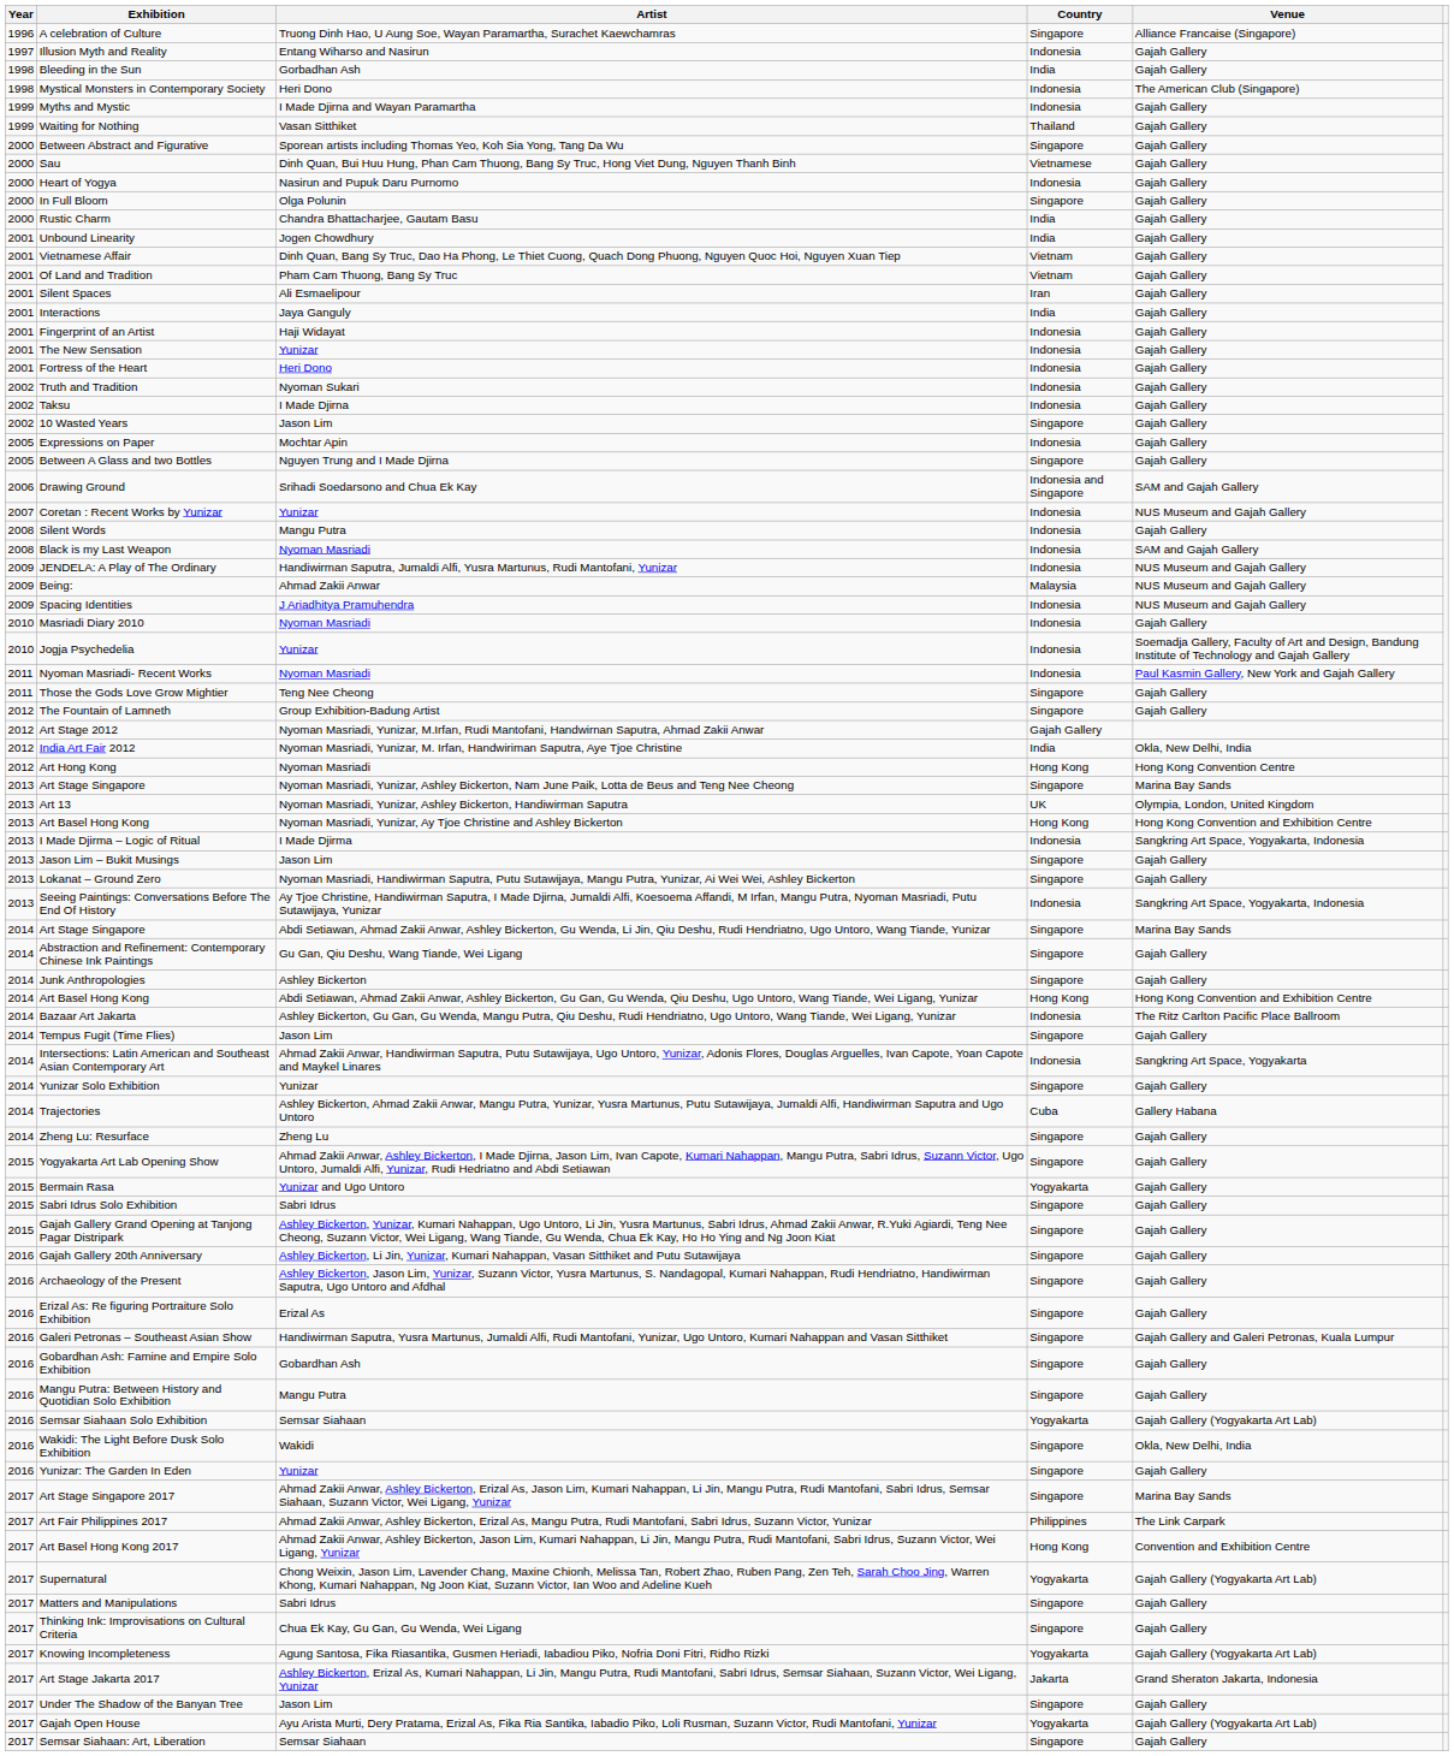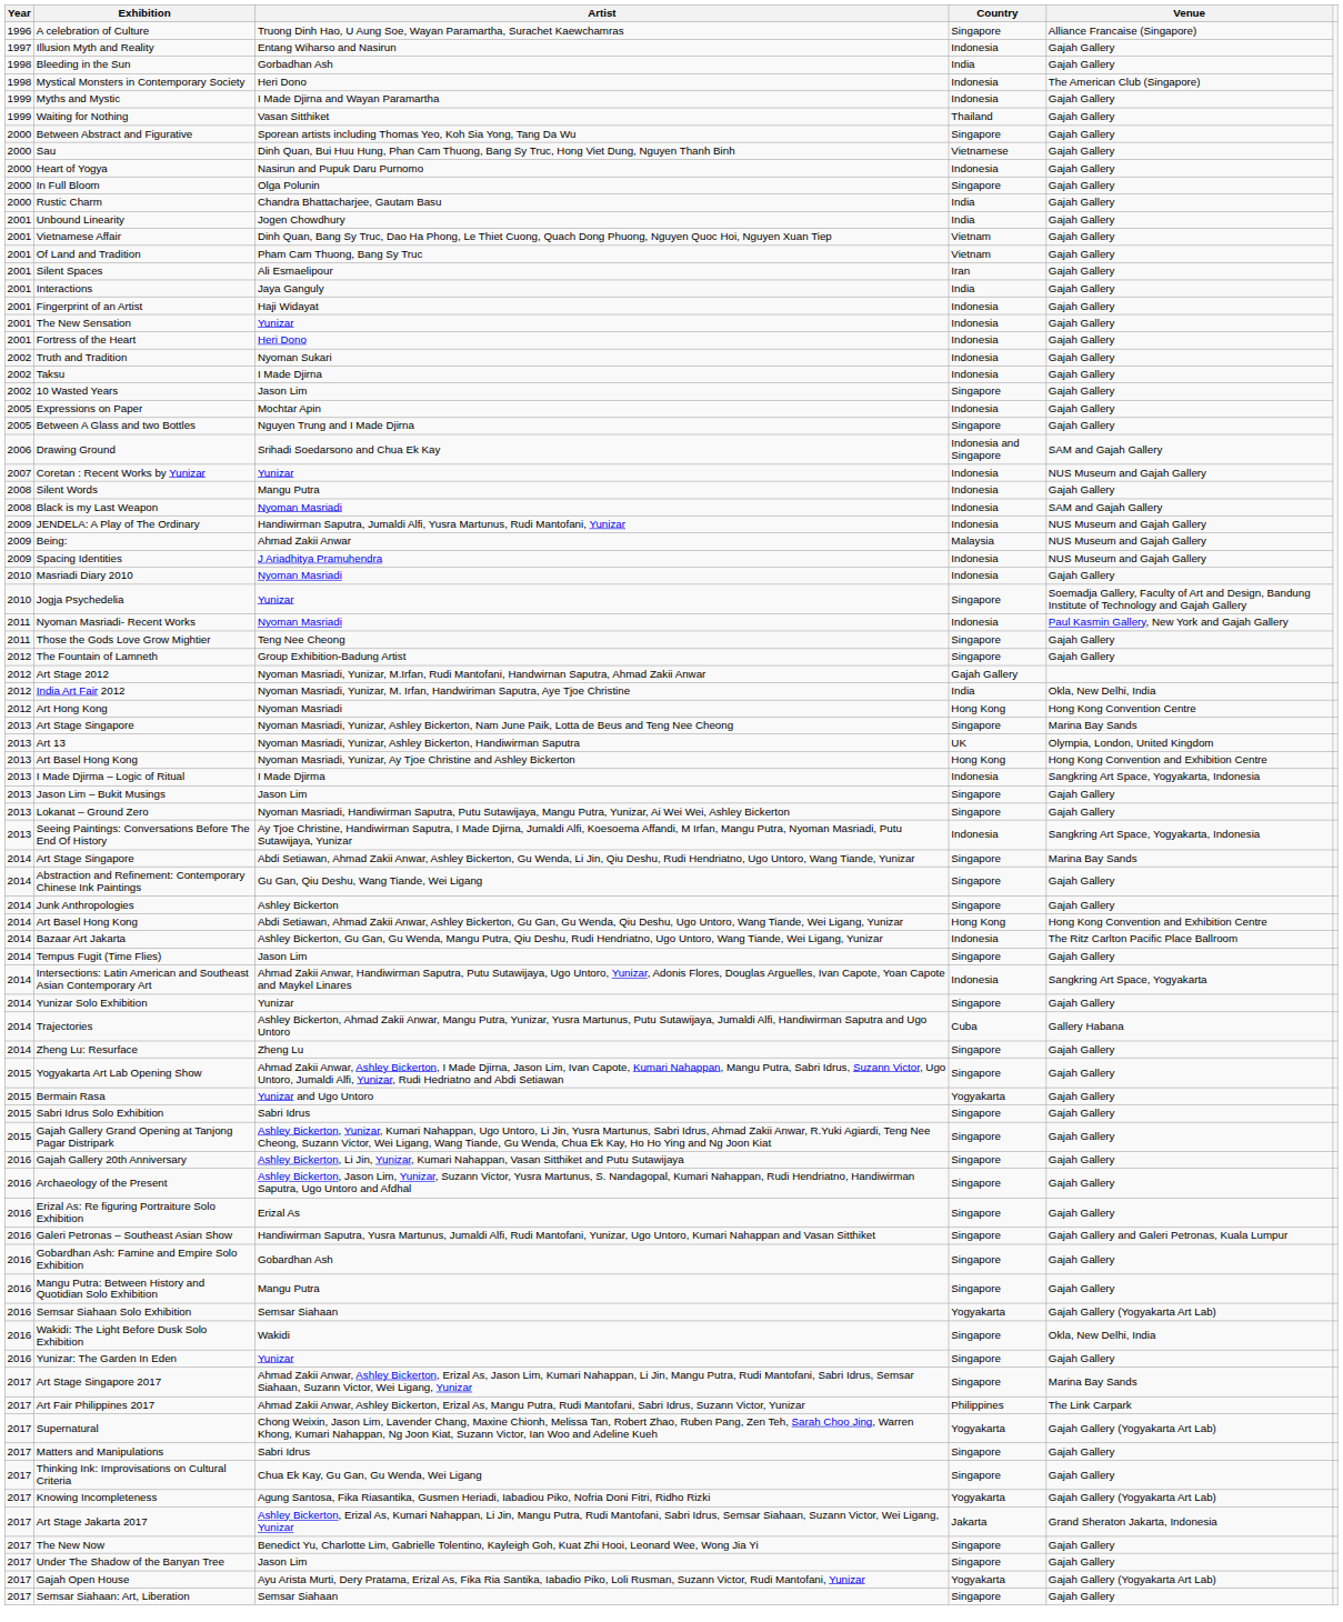Jogja Psychedelia | Country: Indonesia -> Singapore
- row: 2017 | Art Basel Hong Kong 2017 | Ahmad Zakii Anwar, Ashley Bickerton, Jason Lim, Kumari Nahappan, Li Jin, Mangu Putra, Rudi Mantofani, Sabri Idrus, Suzann Victor, Wei Ligang, Yunizar | Hong Kong | Convention and Exhibition Centre
+ row: 2017 | The New Now | Benedict Yu, Charlotte Lim, Gabrielle Tolentino, Kayleigh Goh, Kuat Zhi Hooi, Leonard Wee, Wong Jia Yi | Singapore | Gajah Gallery
